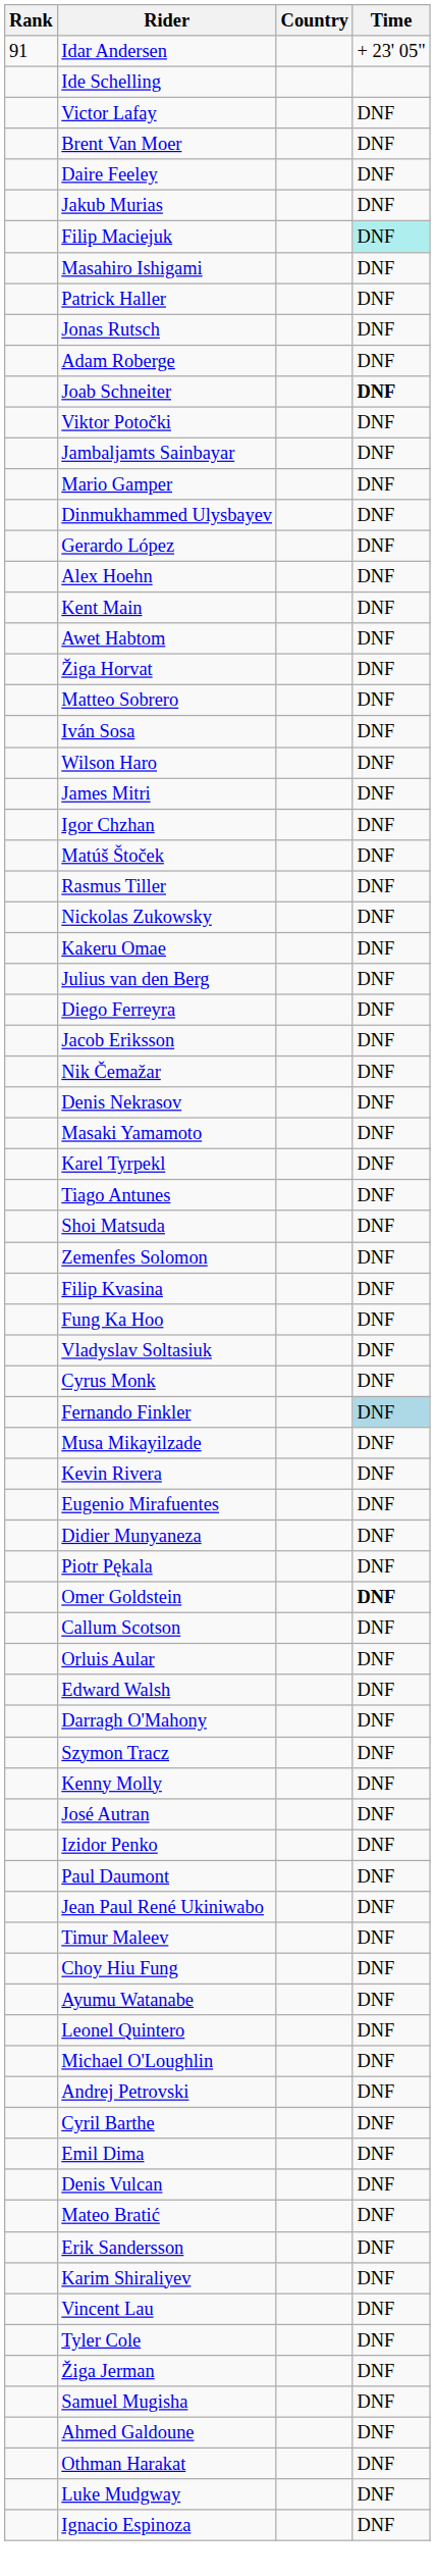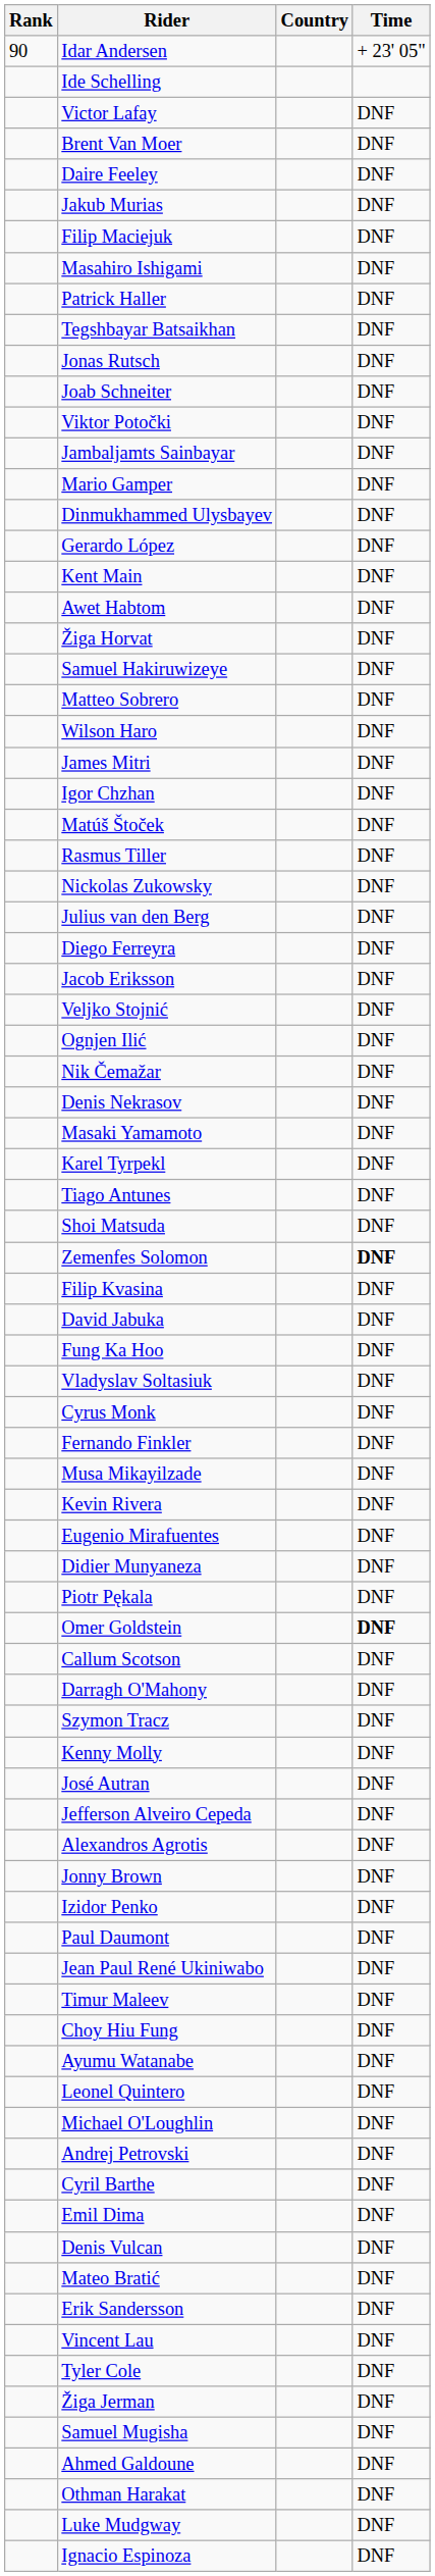Idar Andersen | Rank: 91 -> 90
Filip Maciejuk | Time: paleturquoise background -> no background
+ row: Tegshbayar Batsaikhan | DNF
- row: Adam Roberge | DNF
Joab Schneiter | Time: bold -> normal
- row: Alex Hoehn | DNF
+ row: Samuel Hakiruwizeye | DNF
- row: Iván Sosa | DNF
- row: Kakeru Omae | DNF
+ row: Veljko Stojnić | DNF
+ row: Ognjen Ilić | DNF
Zemenfes Solomon | Time: normal -> bold
+ row: David Jabuka | DNF
Fernando Finkler | Time: lightblue background -> no background
- row: Orluis Aular | DNF
- row: Edward Walsh | DNF
+ row: Jefferson Alveiro Cepeda | DNF
+ row: Alexandros Agrotis | DNF
+ row: Jonny Brown | DNF
- row: Karim Shiraliyev | DNF
